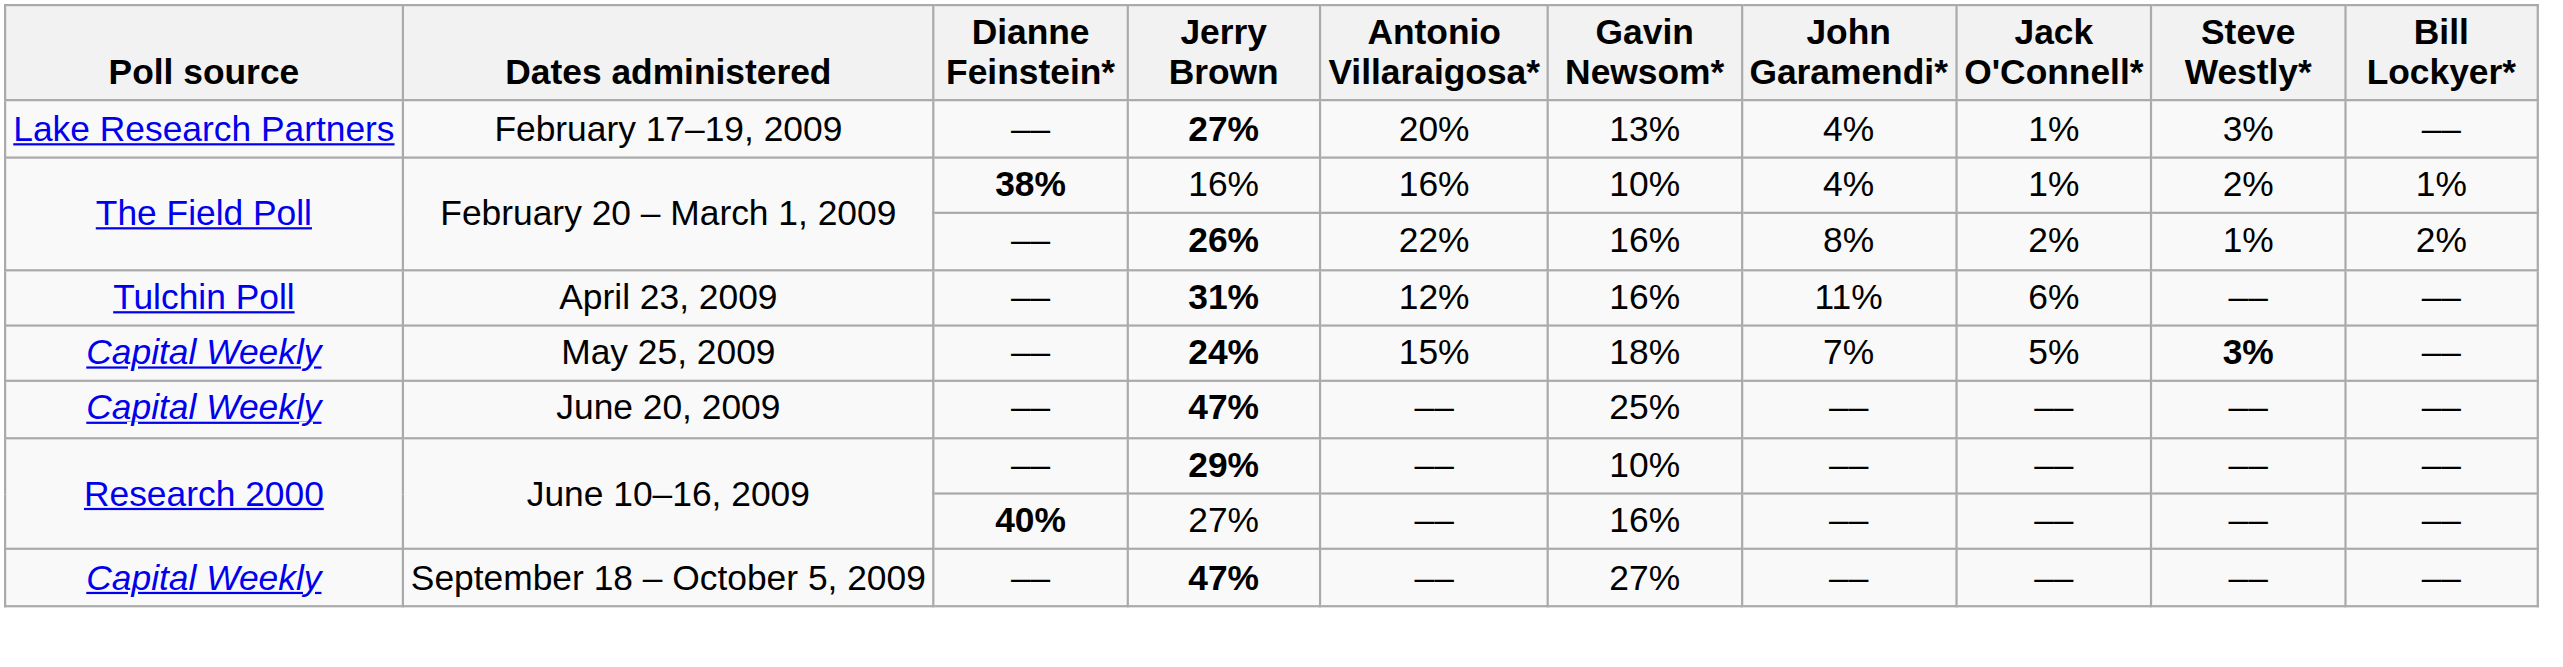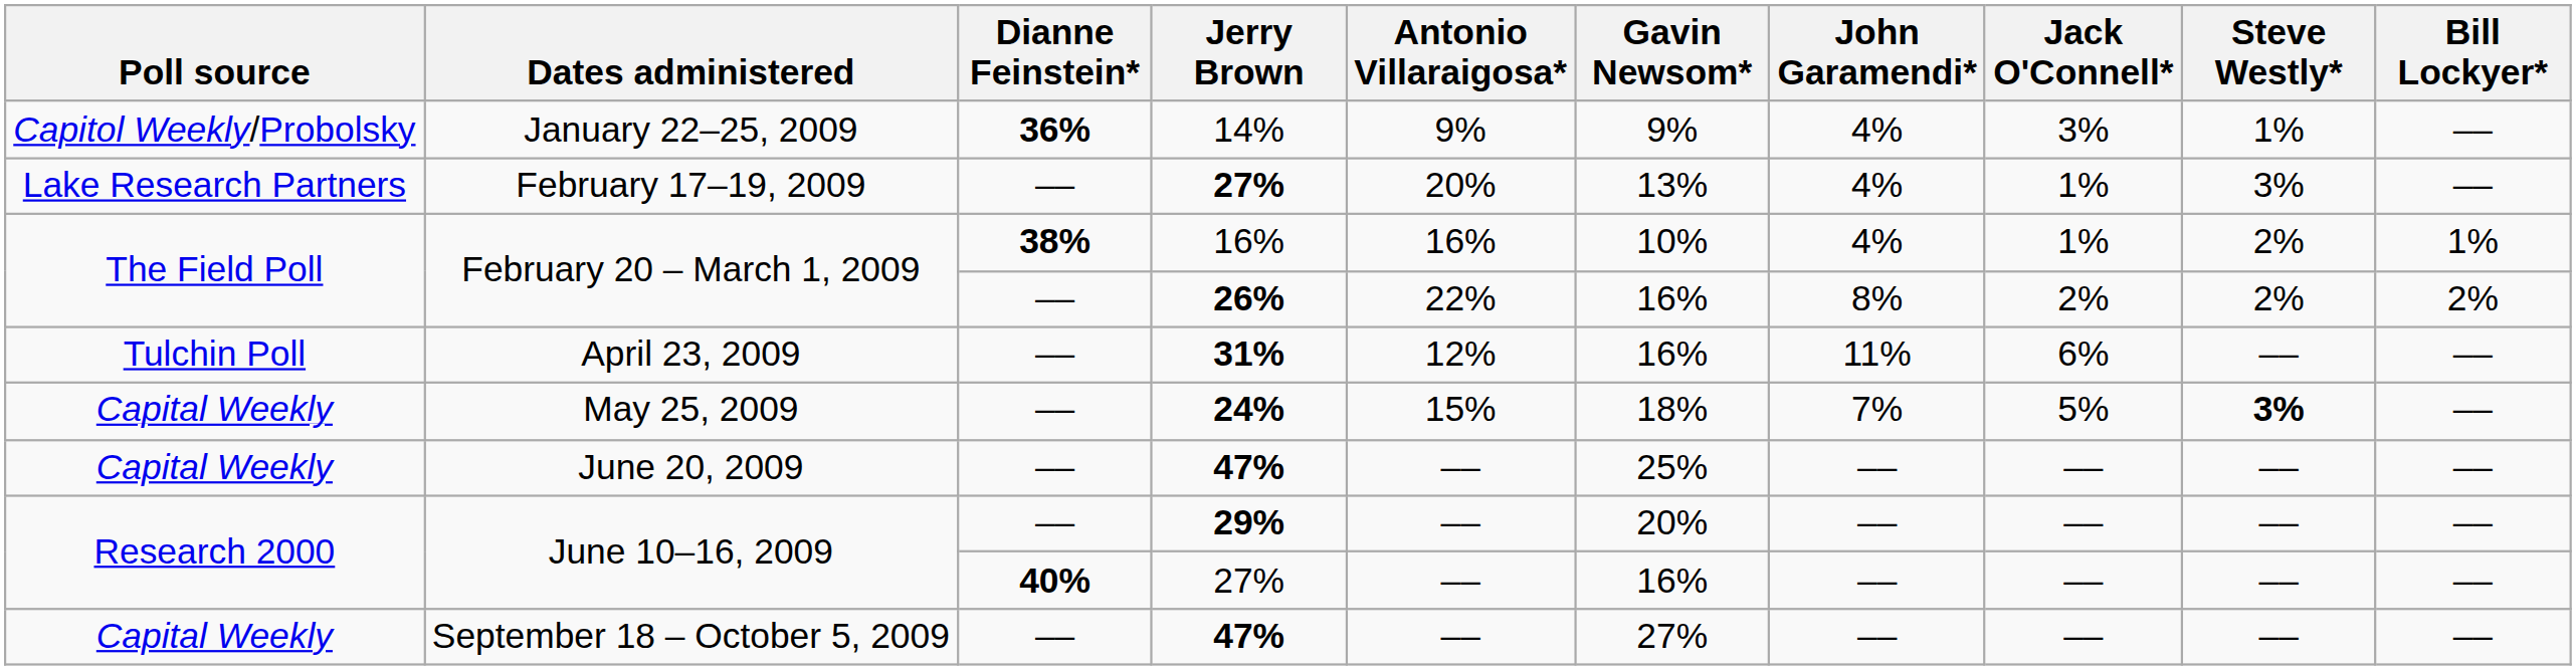+ row: Capitol Weekly/Probolsky | January 22–25, 2009 | 36% | 14% | 9% | 9% | 4% | 3% | 1% | ––
February 20 – March 1, 2009 / 26% | Steve Westly*: 1% -> 2%
June 10–16, 2009 / 29% | Gavin Newsom*: 10% -> 20%
